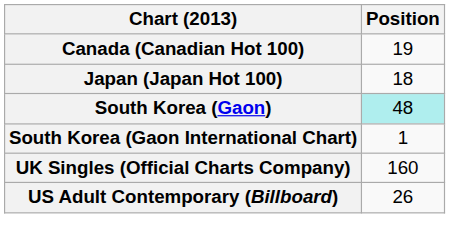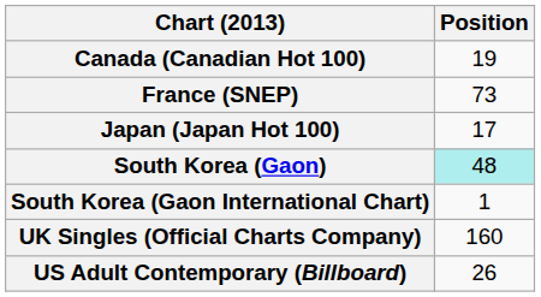+ row: France (SNEP) | 73
Japan (Japan Hot 100) | Position: 18 -> 17
